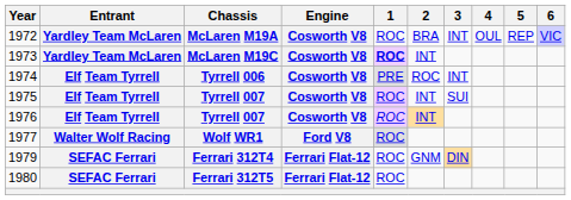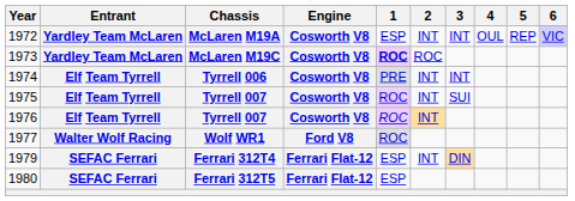1972 | 1: ROC -> ESP
1972 | 2: BRA -> INT
1973 | 2: INT -> ROC
1974 | 2: ROC -> INT
1979 | 1: ROC -> ESP
1979 | 2: GNM -> INT
1980 | 1: ROC -> ESP
